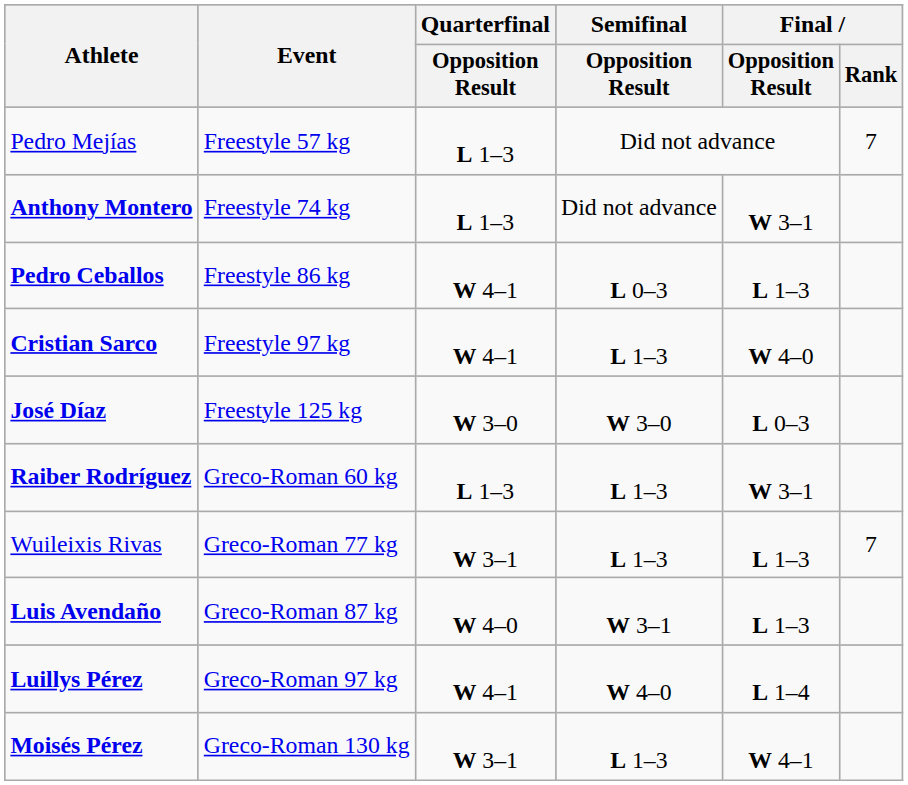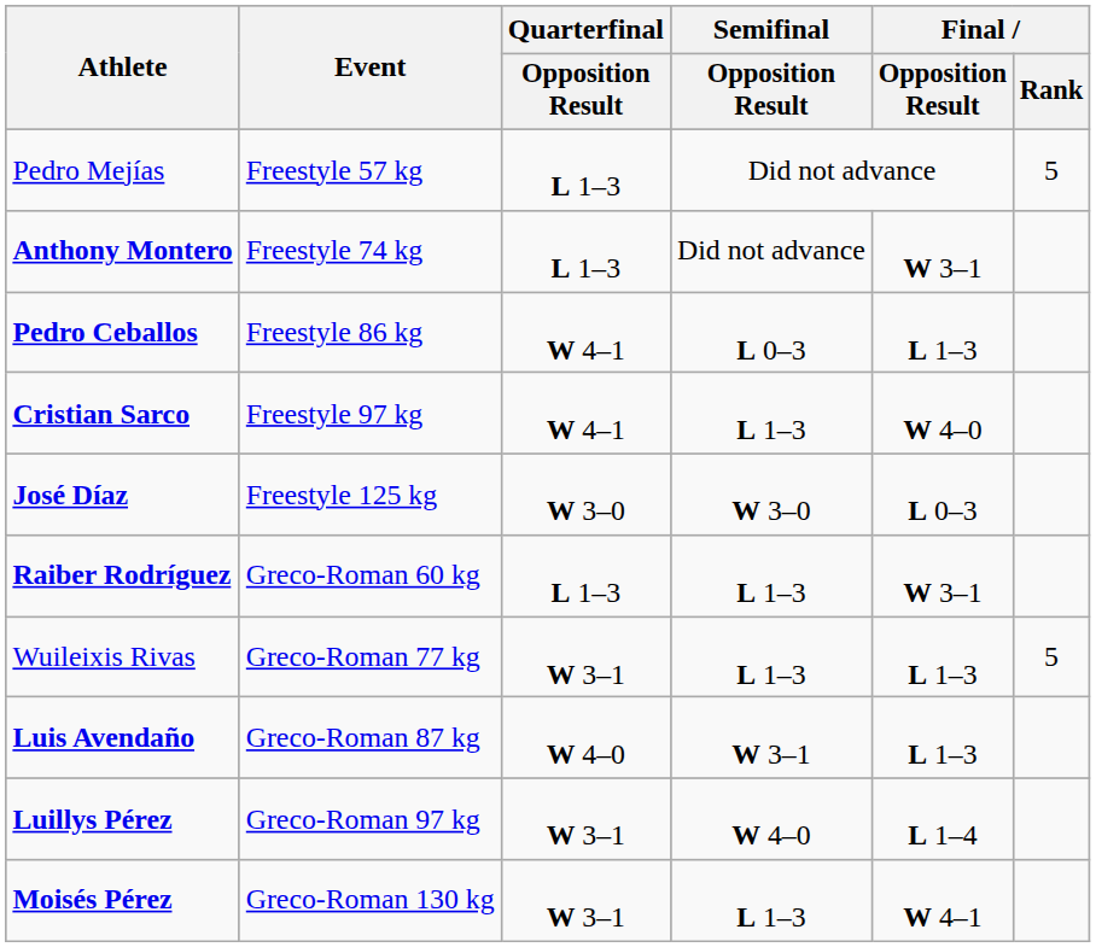Pedro Mejías | Final / Rank: 7 -> 5
Wuileixis Rivas | Final / Rank: 7 -> 5
Luillys Pérez | Quarterfinal / Opposition Result: W 4–1 -> W 3–1
